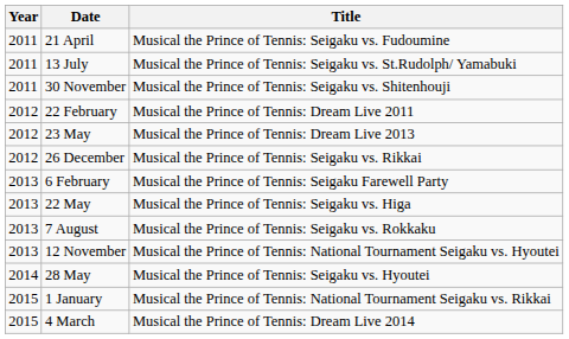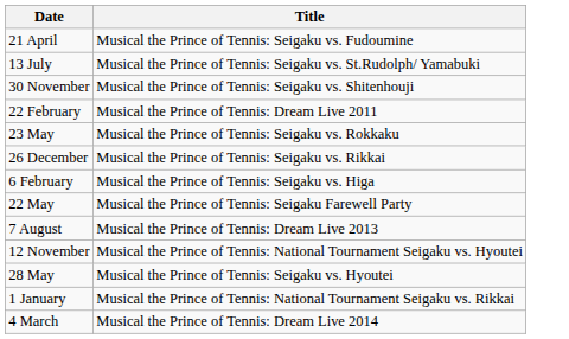- column: Year | 2011 | 2011 | 2011 | 2012 | 2012 | 2012 | 2013 | 2013 | 2013 | 2013 | 2014 | 2015 | 2015
23 May | Title: Musical the Prince of Tennis: Dream Live 2013 -> Musical the Prince of Tennis: Seigaku vs. Rokkaku
6 February | Title: Musical the Prince of Tennis: Seigaku Farewell Party -> Musical the Prince of Tennis: Seigaku vs. Higa
22 May | Title: Musical the Prince of Tennis: Seigaku vs. Higa -> Musical the Prince of Tennis: Seigaku Farewell Party
7 August | Title: Musical the Prince of Tennis: Seigaku vs. Rokkaku -> Musical the Prince of Tennis: Dream Live 2013
